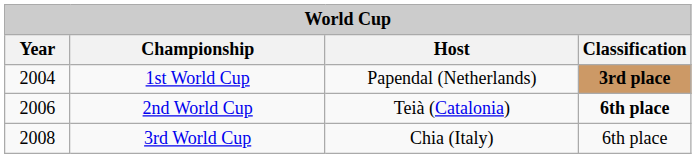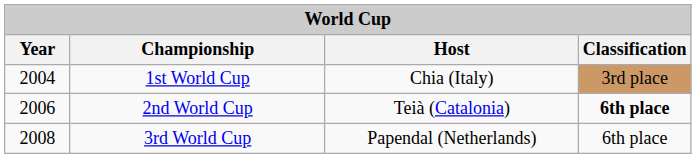1st World Cup | Host: Papendal (Netherlands) -> Chia (Italy)
1st World Cup | Classification: bold -> normal
3rd World Cup | Host: Chia (Italy) -> Papendal (Netherlands)
